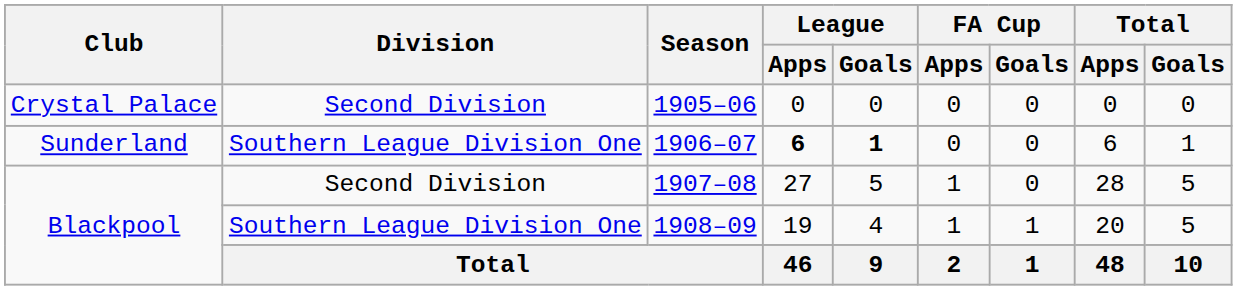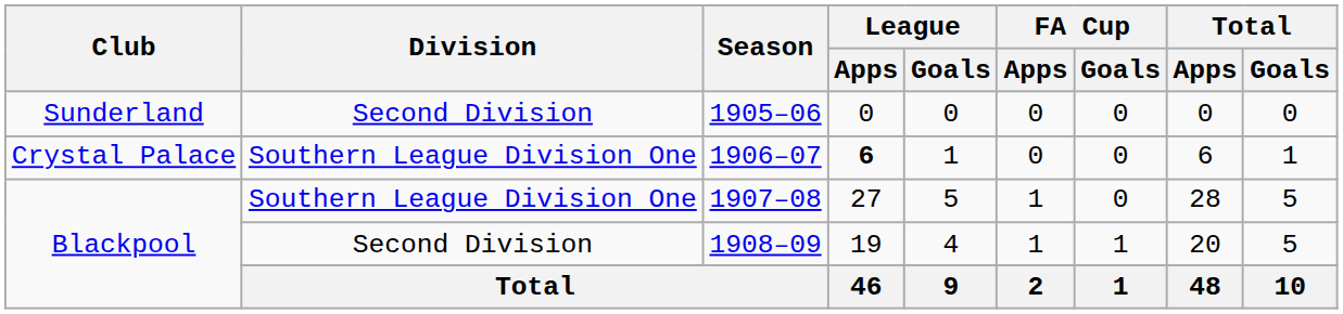1905–06 | Club: Crystal Palace -> Sunderland
1906–07 | Club: Sunderland -> Crystal Palace
1906–07 | League / Goals: bold -> normal
1907–08 | Division: Second Division -> Southern League Division One
1908–09 | Division: Southern League Division One -> Second Division
